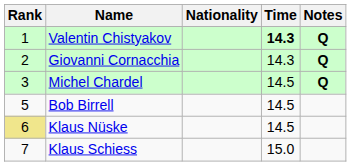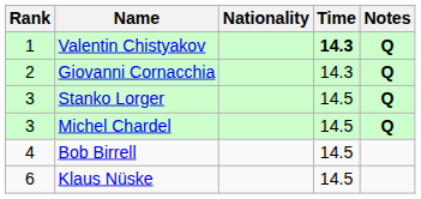+ row: 3 | Stanko Lorger | 14.5 | Q
Bob Birrell | Rank: 5 -> 4
Klaus Nüske | Rank: khaki background -> no background
- row: 7 | Klaus Schiess | 15.0
